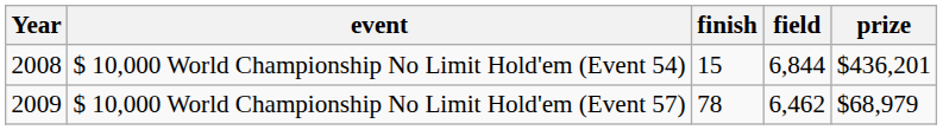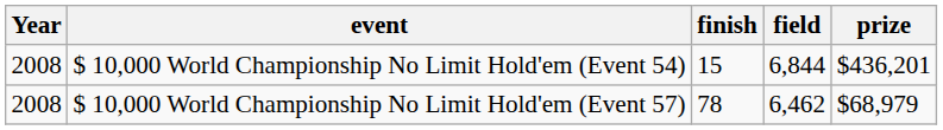$ 10,000 World Championship No Limit Hold'em (Event 57) | Year: 2009 -> 2008
